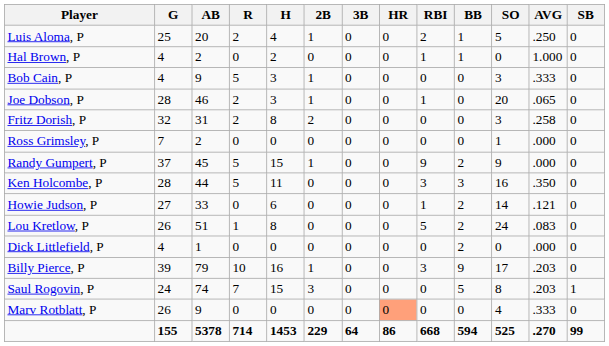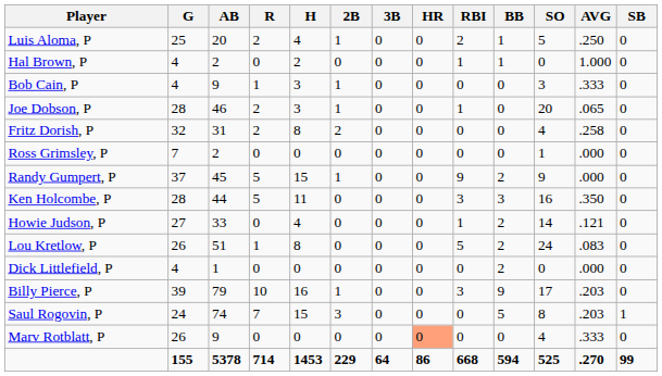Bob Cain, P | R: 5 -> 1
Fritz Dorish, P | SO: 3 -> 4
Howie Judson, P | H: 6 -> 4
